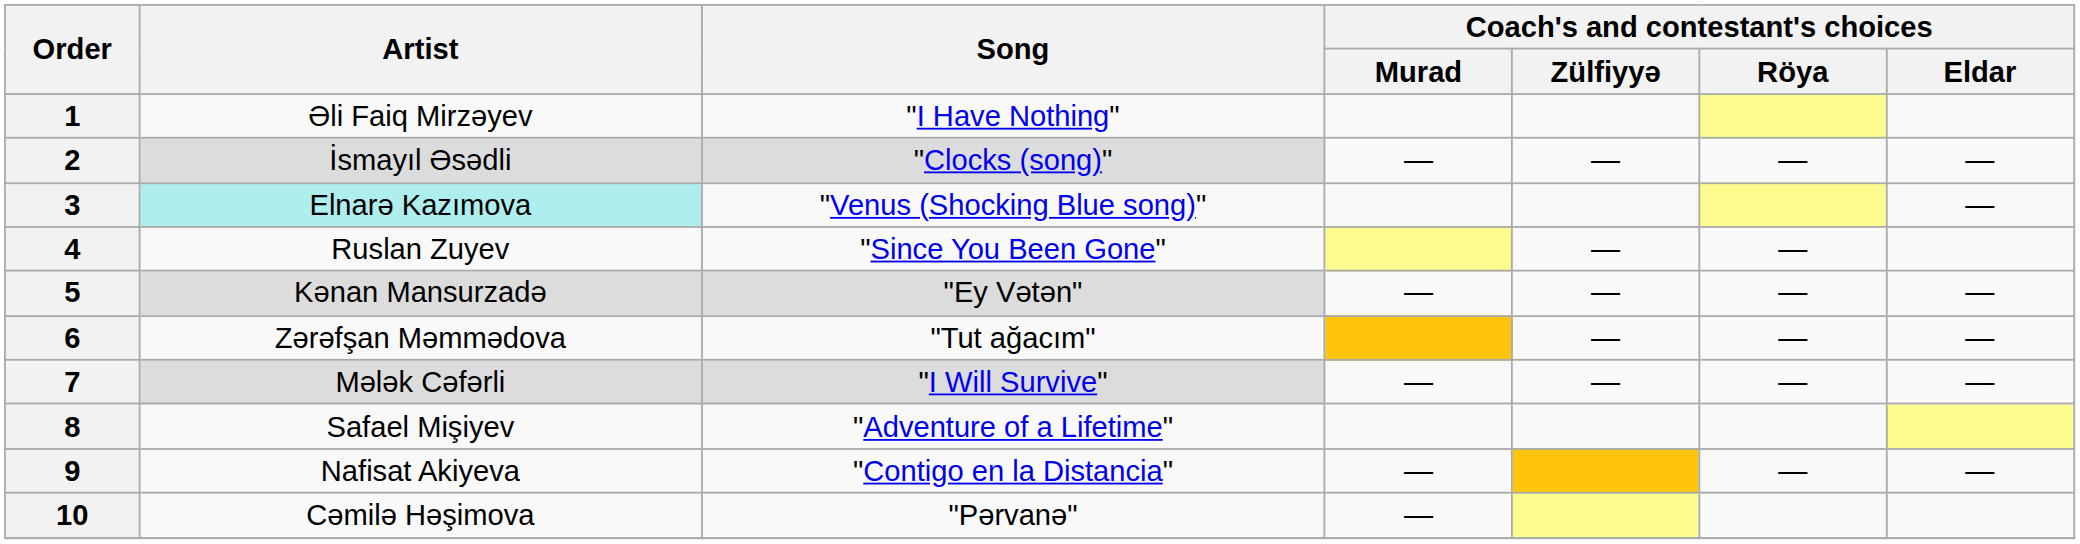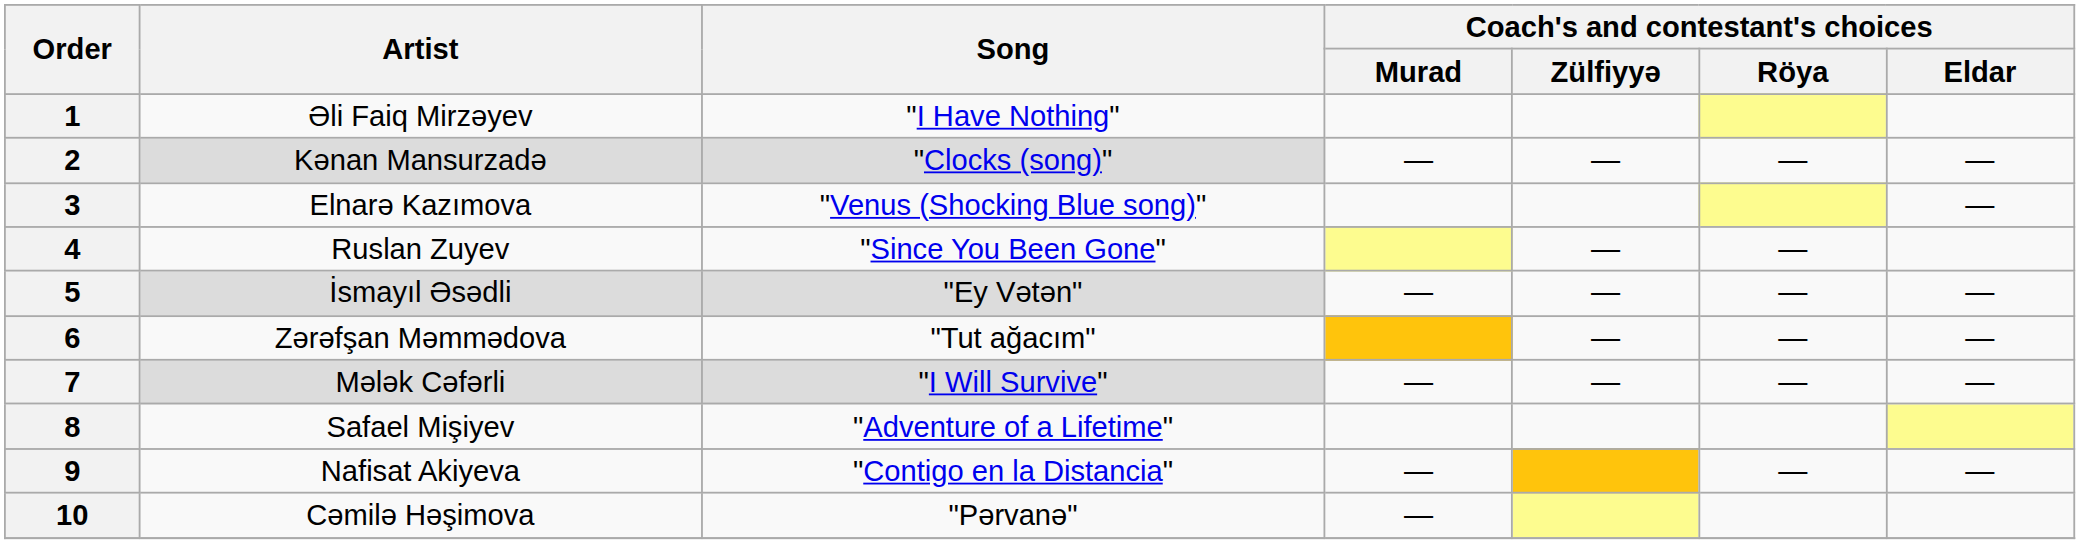2 | Artist: İsmayıl Əsədli -> Kənan Mansurzadə
3 | Artist: paleturquoise background -> no background
5 | Artist: Kənan Mansurzadə -> İsmayıl Əsədli
